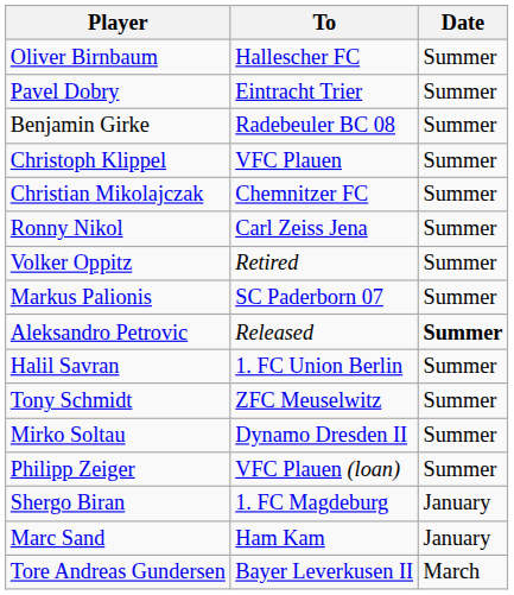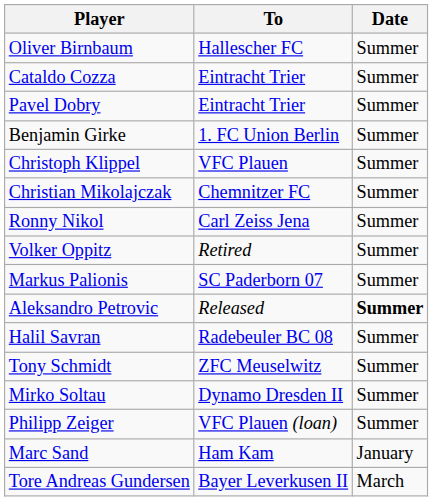+ row: Cataldo Cozza | Eintracht Trier | Summer
Benjamin Girke | To: Radebeuler BC 08 -> 1. FC Union Berlin
Halil Savran | To: 1. FC Union Berlin -> Radebeuler BC 08
- row: Shergo Biran | 1. FC Magdeburg | January
